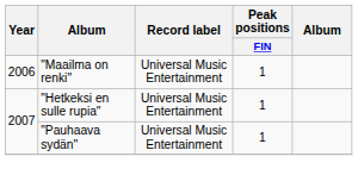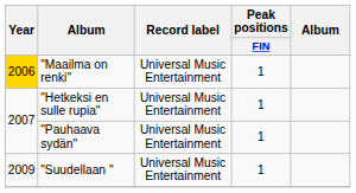"Maailma on renki" | Year: no background -> gold background
+ row: 2009 | "Suudellaan " | Universal Music Entertainment | 1
